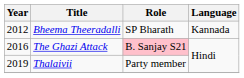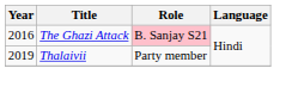- row: 2012 | Bheema Theeradalli | SP Bharath | Kannada
